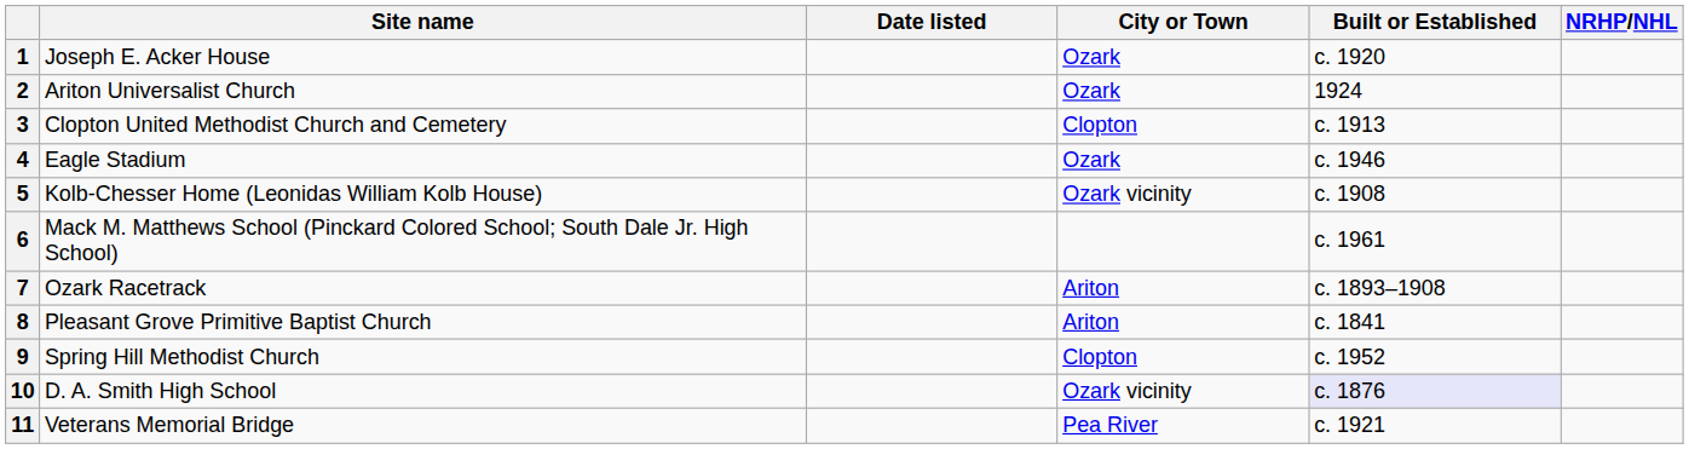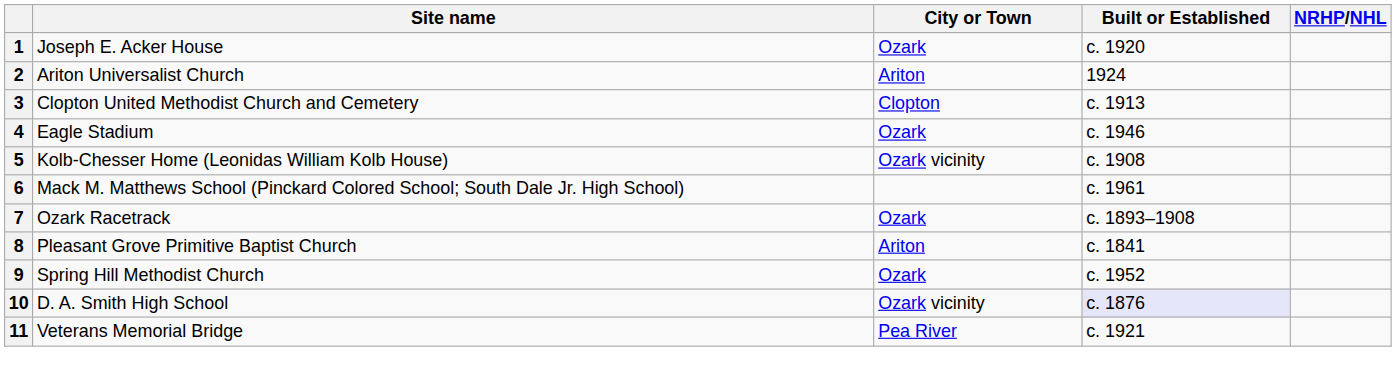- column: Date listed
2 | City or Town: Ozark -> Ariton
7 | City or Town: Ariton -> Ozark
9 | City or Town: Clopton -> Ozark
